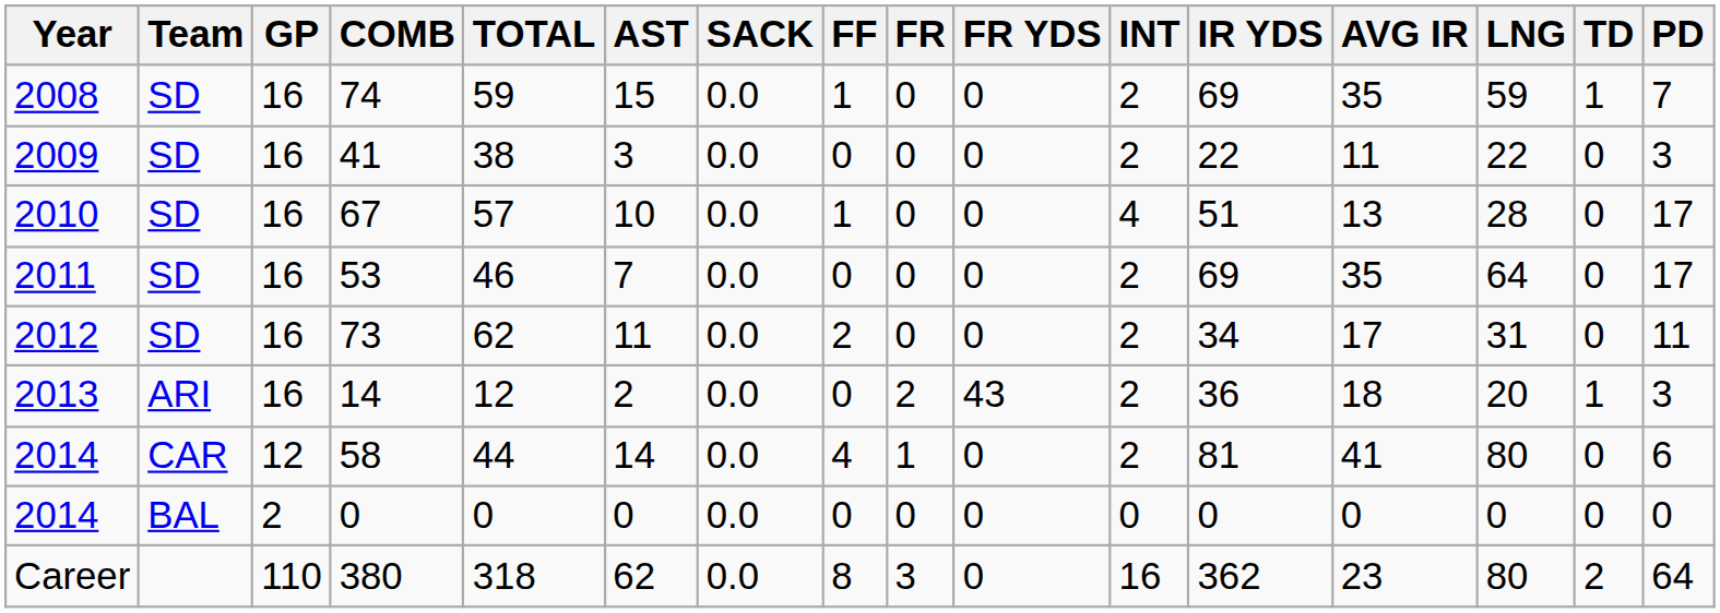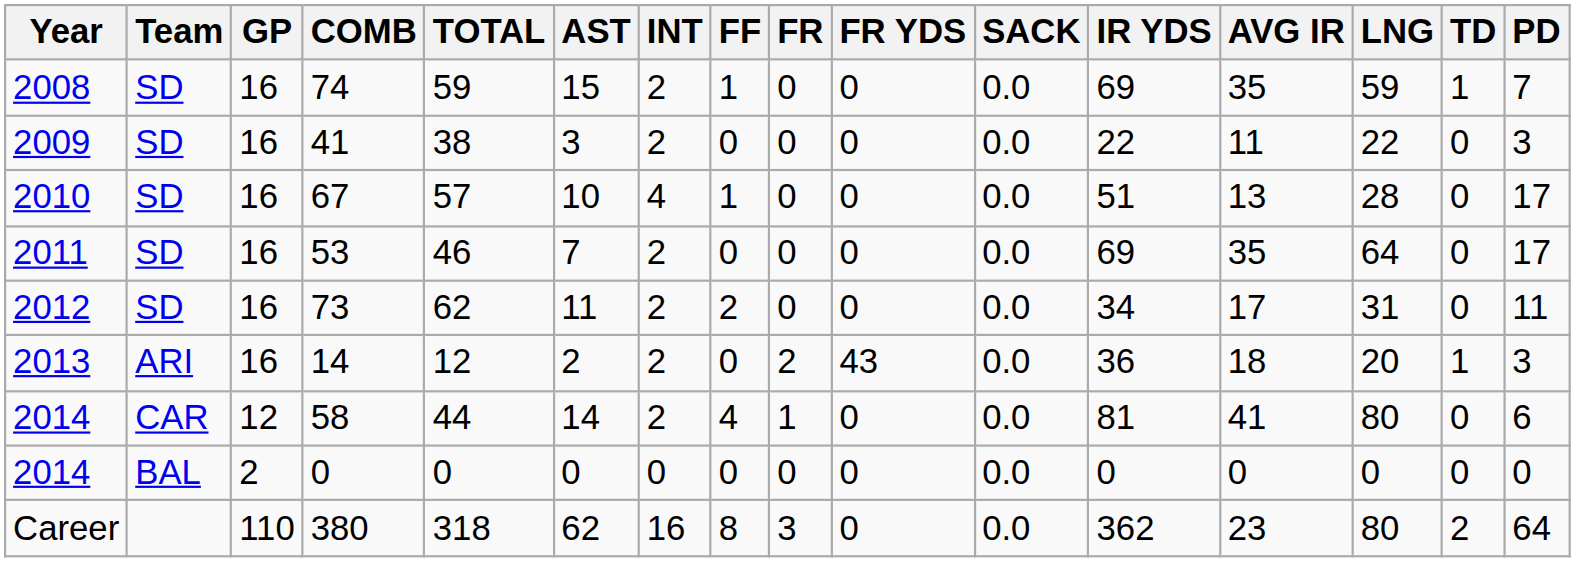columns swapped: SACK <-> INT
